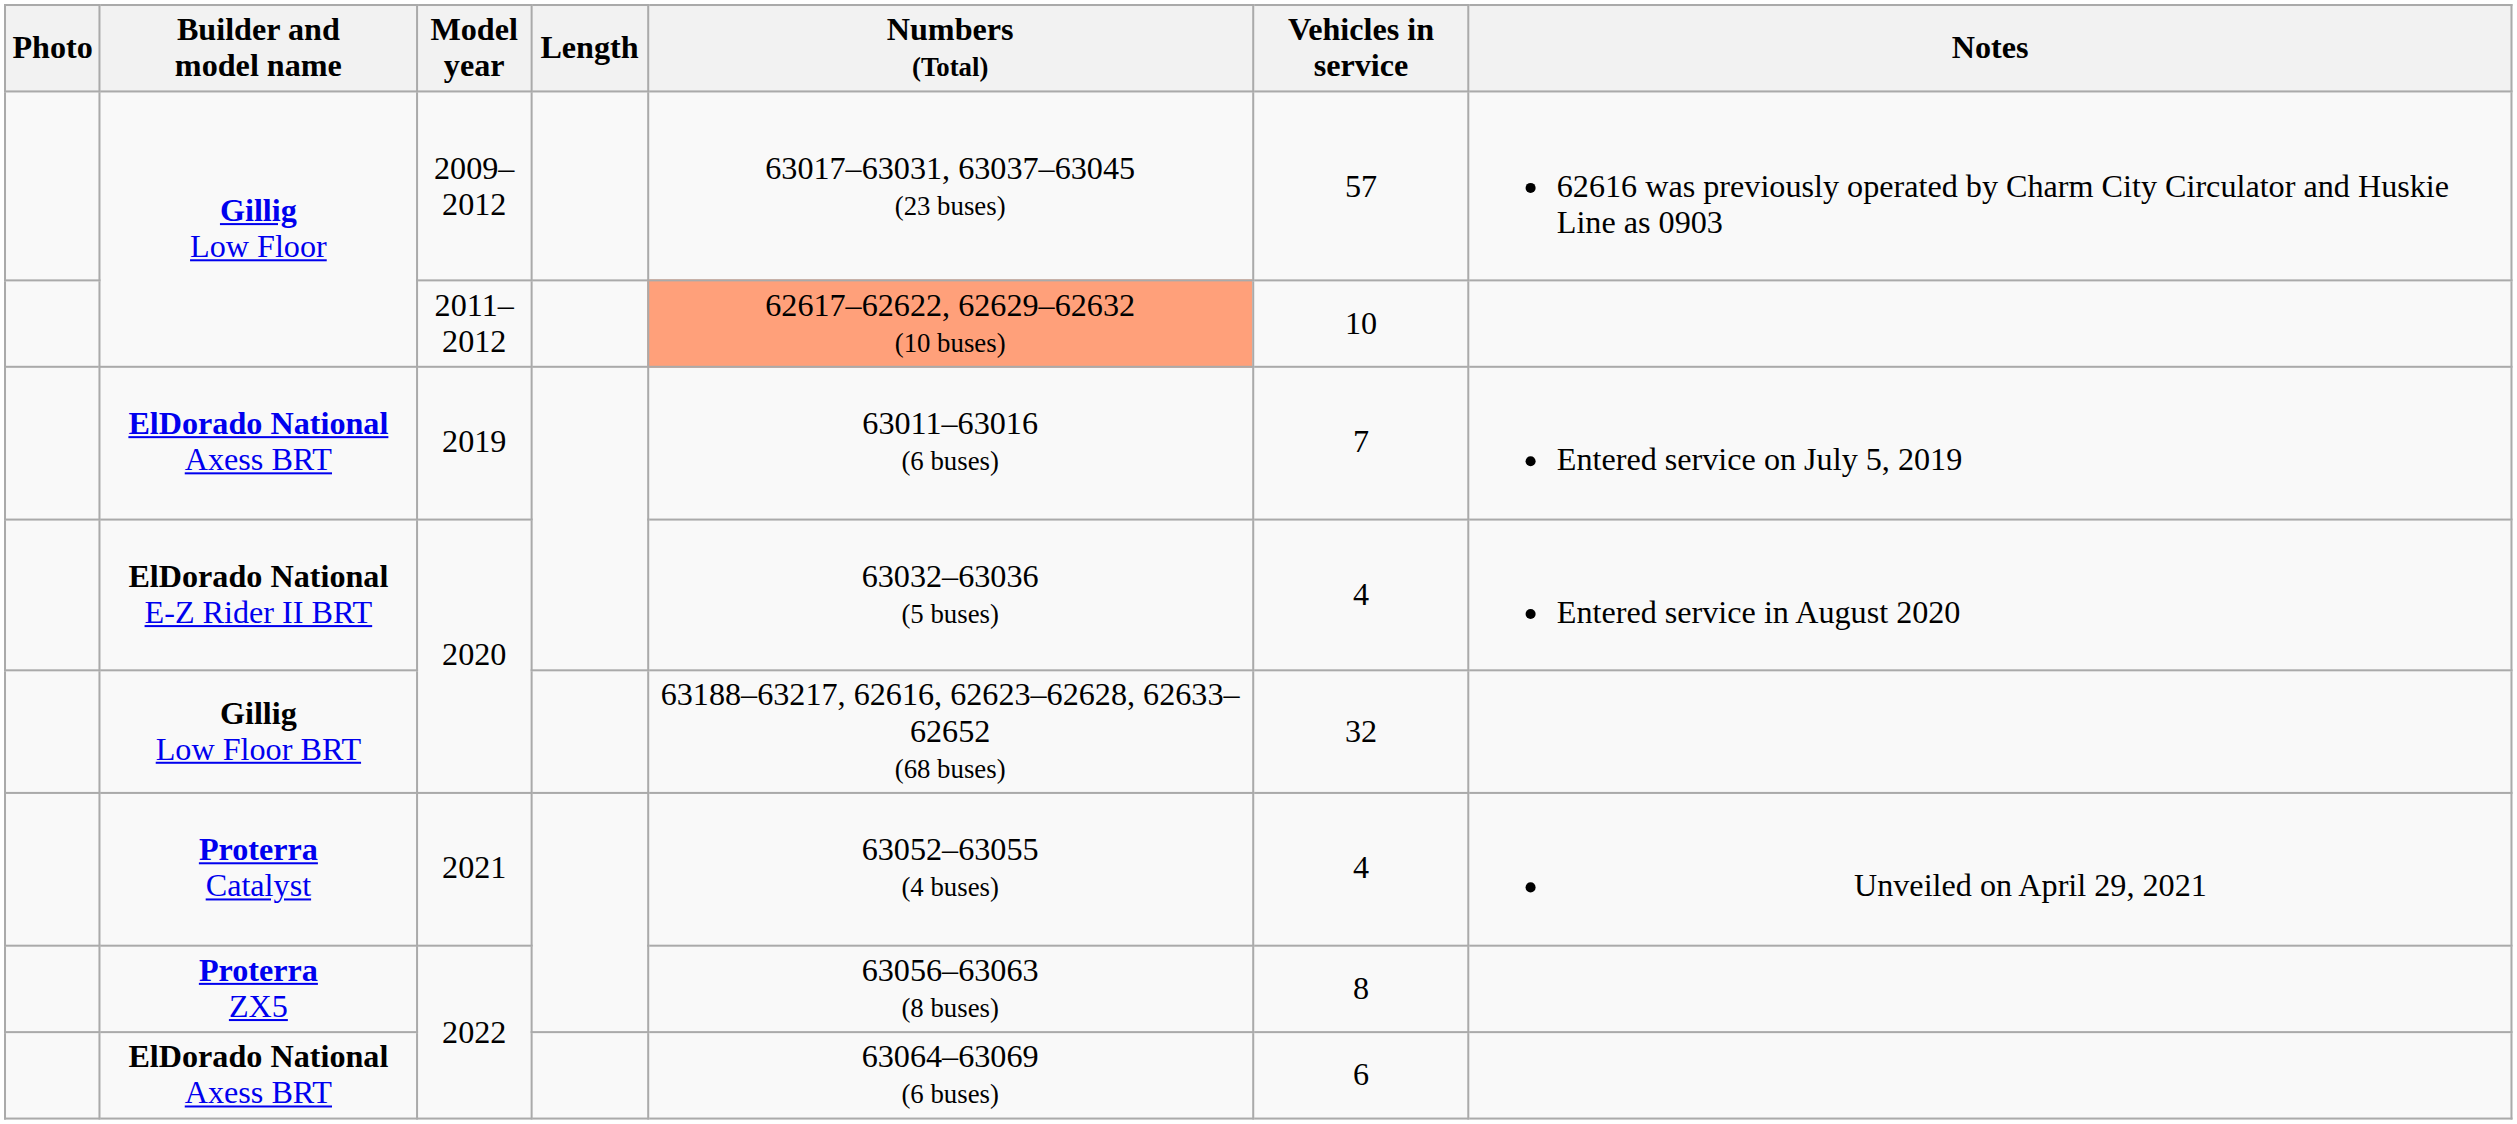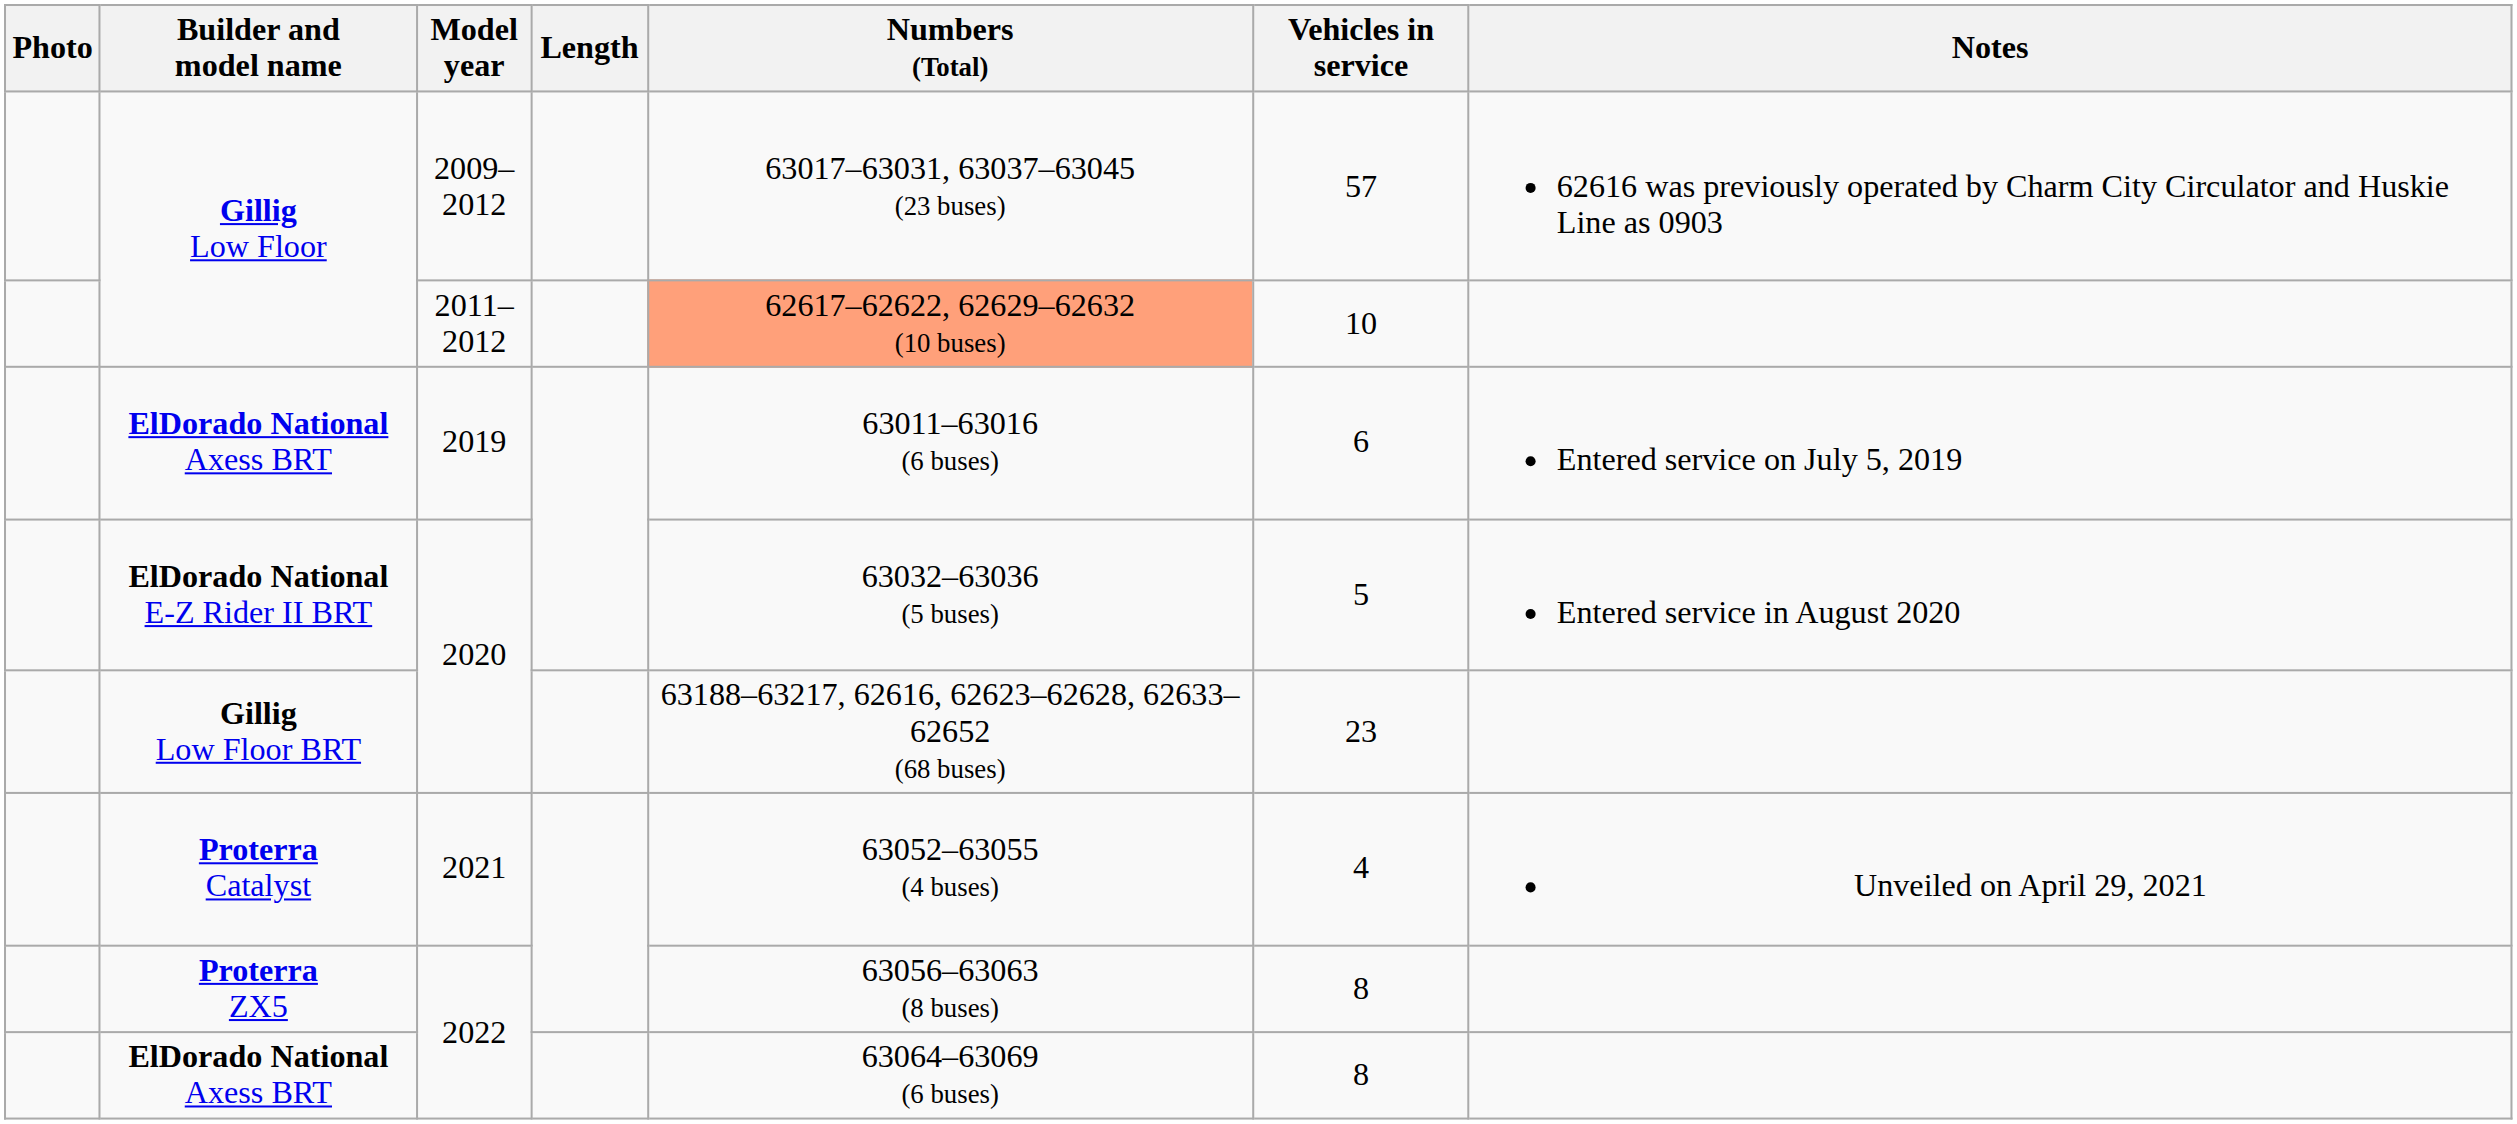ElDorado National Axess BRT / 2019 | Vehicles in service: 7 -> 6
ElDorado National E-Z Rider II BRT | Vehicles in service: 4 -> 5
Gillig Low Floor BRT | Vehicles in service: 32 -> 23
ElDorado National Axess BRT / 2022 | Vehicles in service: 6 -> 8
